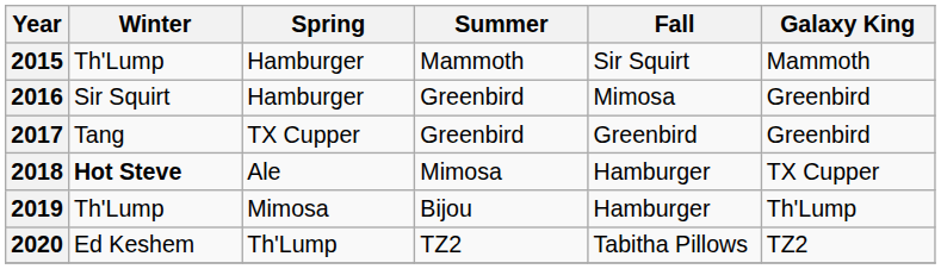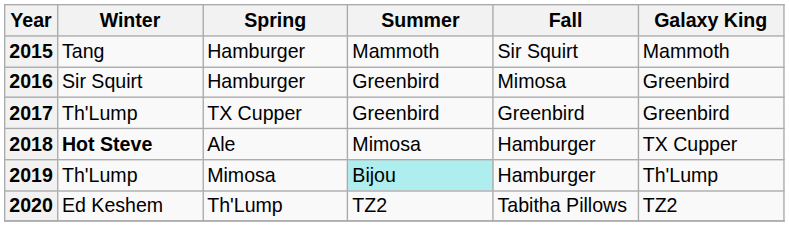2015 | Winter: Th'Lump -> Tang
2017 | Winter: Tang -> Th'Lump
2019 | Summer: no background -> paleturquoise background
